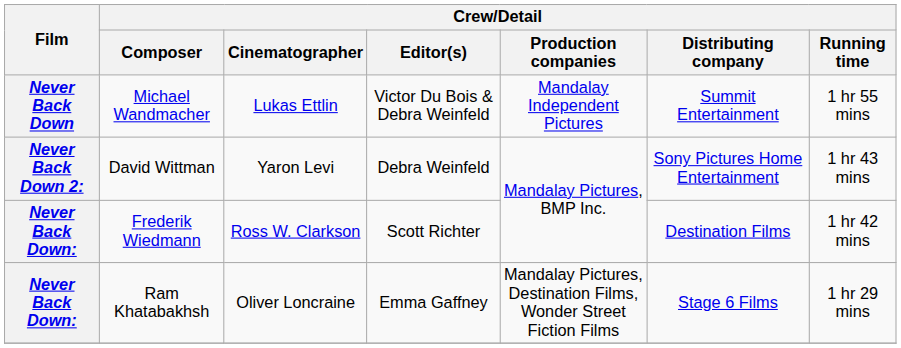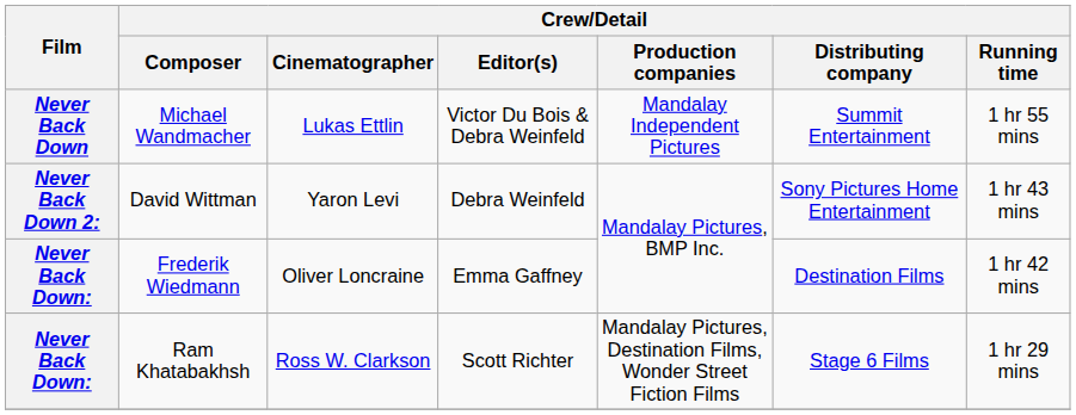Frederik Wiedmann | Crew/Detail / Cinematographer: Ross W. Clarkson -> Oliver Loncraine
Frederik Wiedmann | Crew/Detail / Editor(s): Scott Richter -> Emma Gaffney
Ram Khatabakhsh | Crew/Detail / Cinematographer: Oliver Loncraine -> Ross W. Clarkson
Ram Khatabakhsh | Crew/Detail / Editor(s): Emma Gaffney -> Scott Richter
